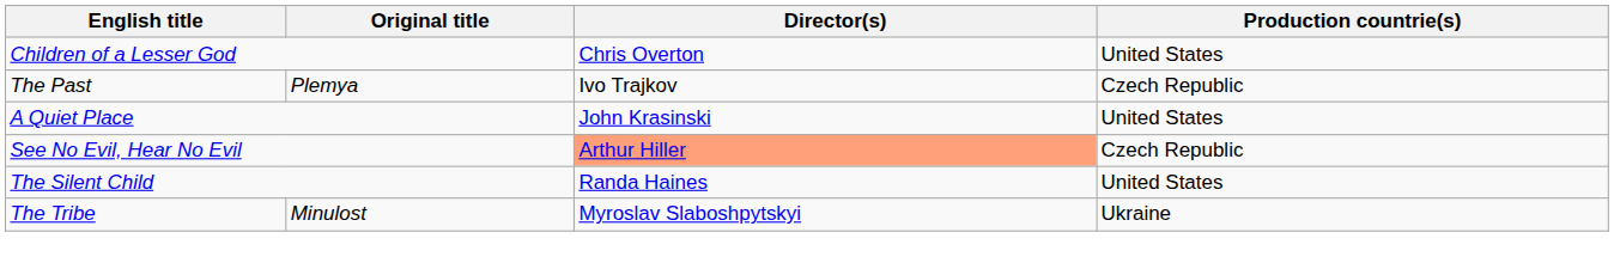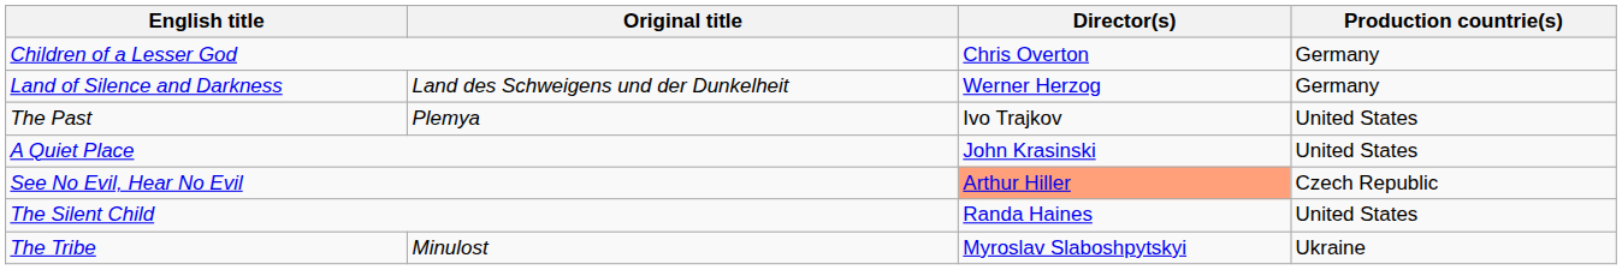Children of a Lesser God | Production countrie(s): United States -> Germany
+ row: Land of Silence and Darkness | Land des Schweigens und der Dunkelheit | Werner Herzog | Germany
The Past | Production countrie(s): Czech Republic -> United States
